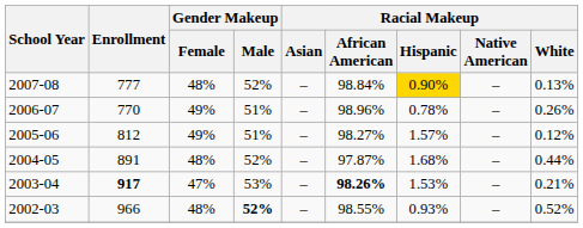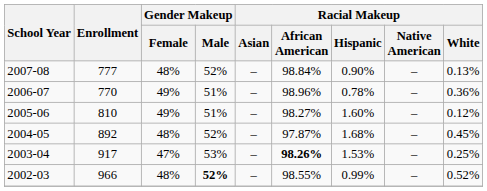2007-08 | Racial Makeup / Hispanic: gold background -> no background
2006-07 | Racial Makeup / White: 0.26% -> 0.36%
2005-06 | Enrollment: 812 -> 810
2005-06 | Racial Makeup / Hispanic: 1.57% -> 1.60%
2004-05 | Enrollment: 891 -> 892
2004-05 | Racial Makeup / White: 0.44% -> 0.45%
2003-04 | Enrollment: bold -> normal
2003-04 | Racial Makeup / White: 0.21% -> 0.25%
2002-03 | Racial Makeup / Hispanic: 0.93% -> 0.99%
